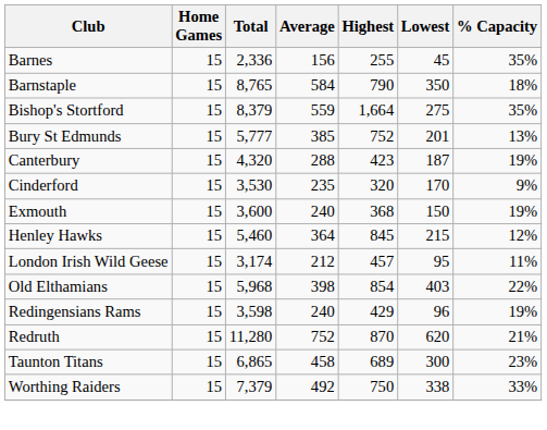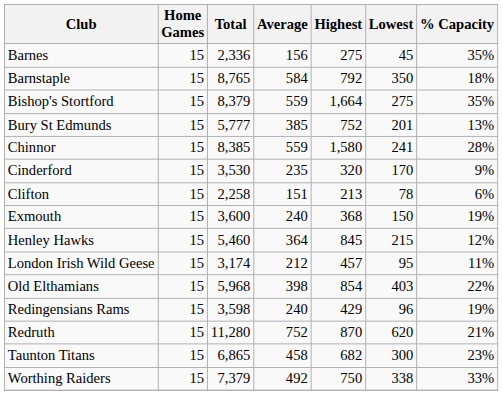Barnes | Highest: 255 -> 275
Barnstaple | Highest: 790 -> 792
- row: Canterbury | 15 | 4,320 | 288 | 423 | 187 | 19%
+ row: Chinnor | 15 | 8,385 | 559 | 1,580 | 241 | 28%
+ row: Clifton | 15 | 2,258 | 151 | 213 | 78 | 6%
Taunton Titans | Highest: 689 -> 682
